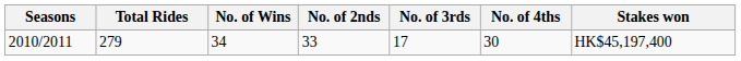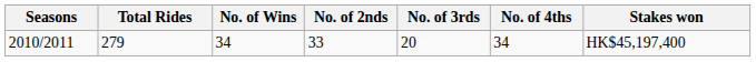2010/2011 | No. of 3rds: 17 -> 20
2010/2011 | No. of 4ths: 30 -> 34
